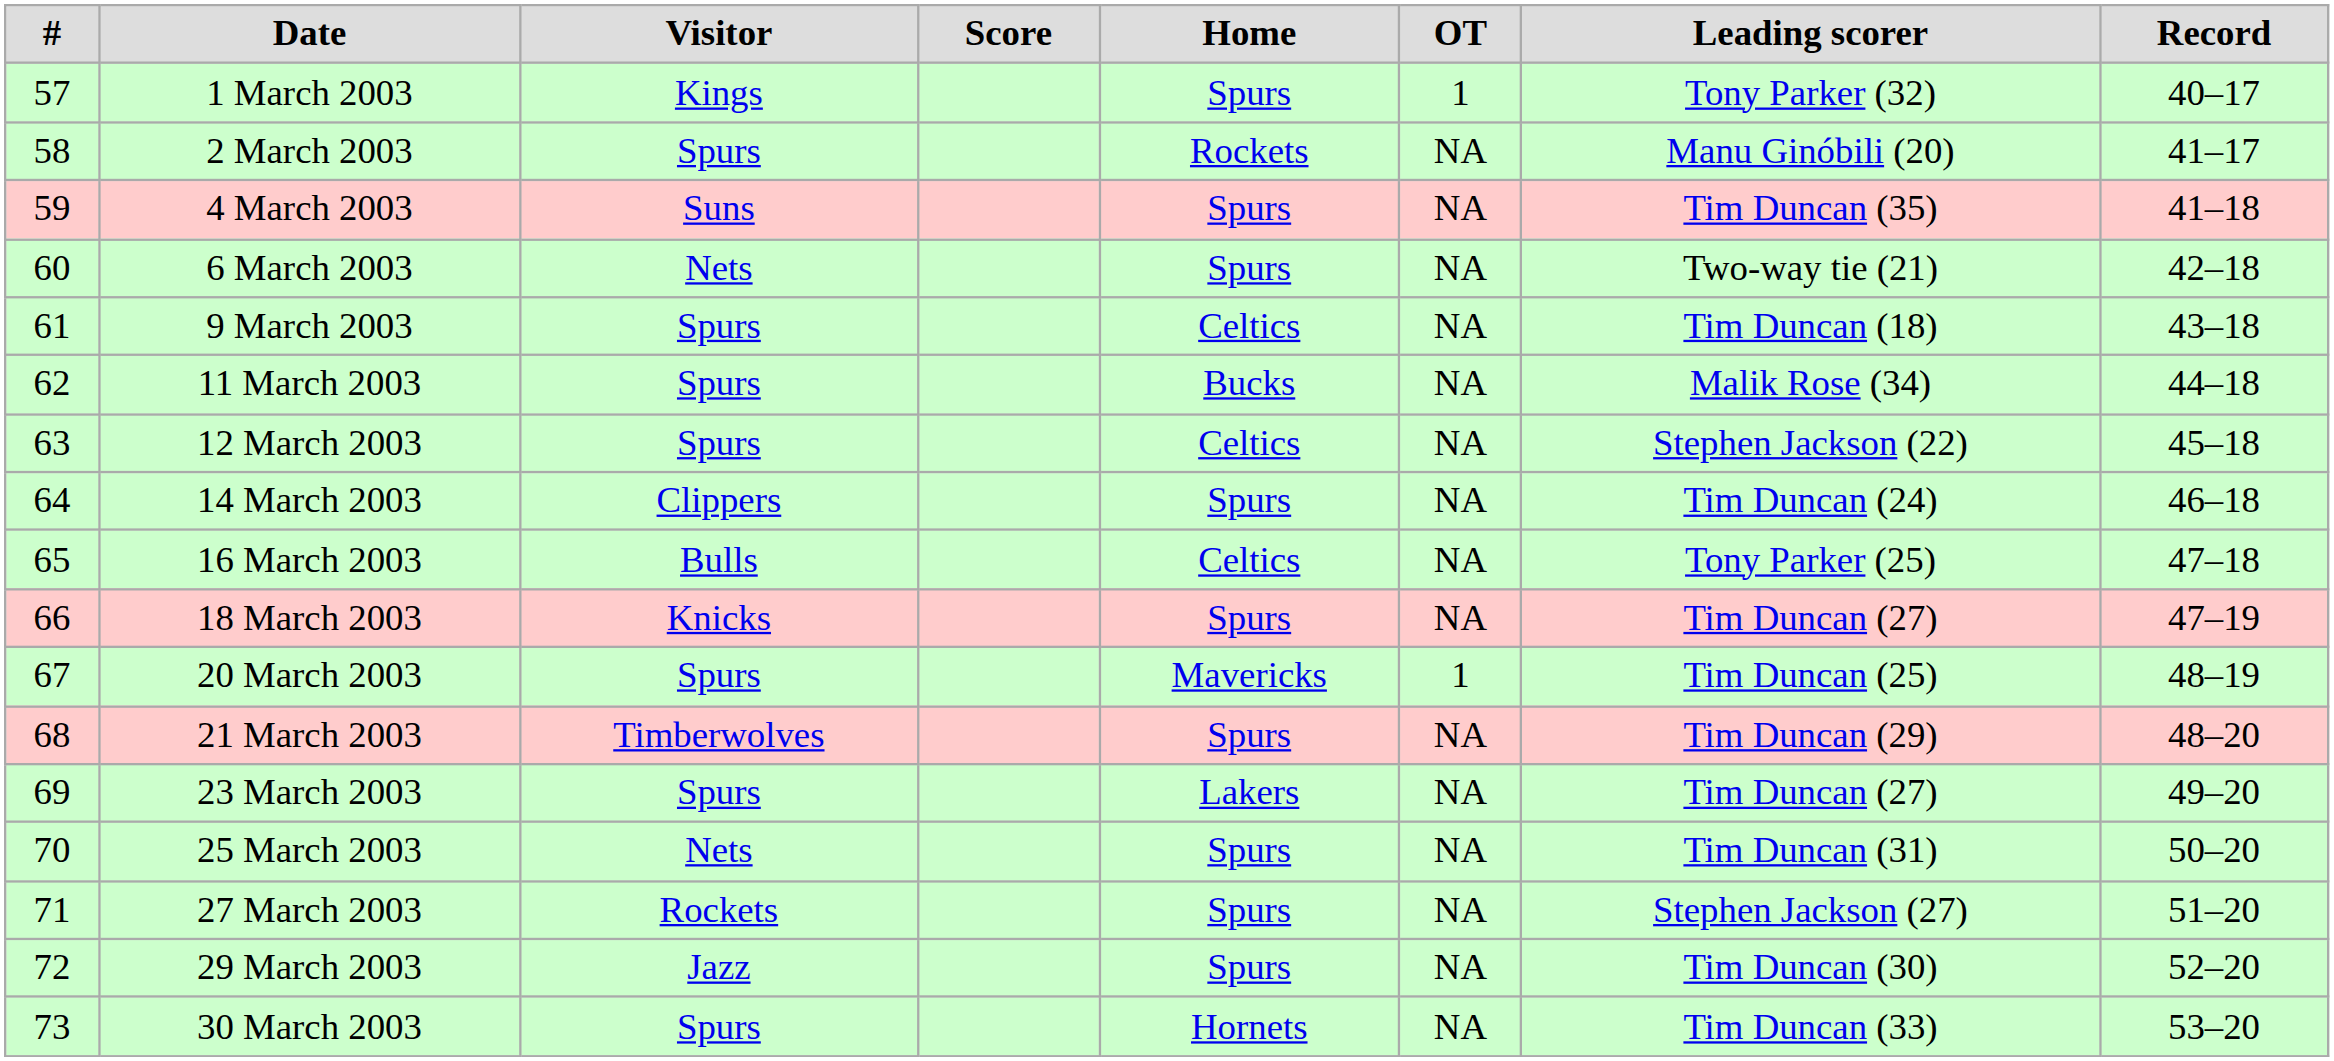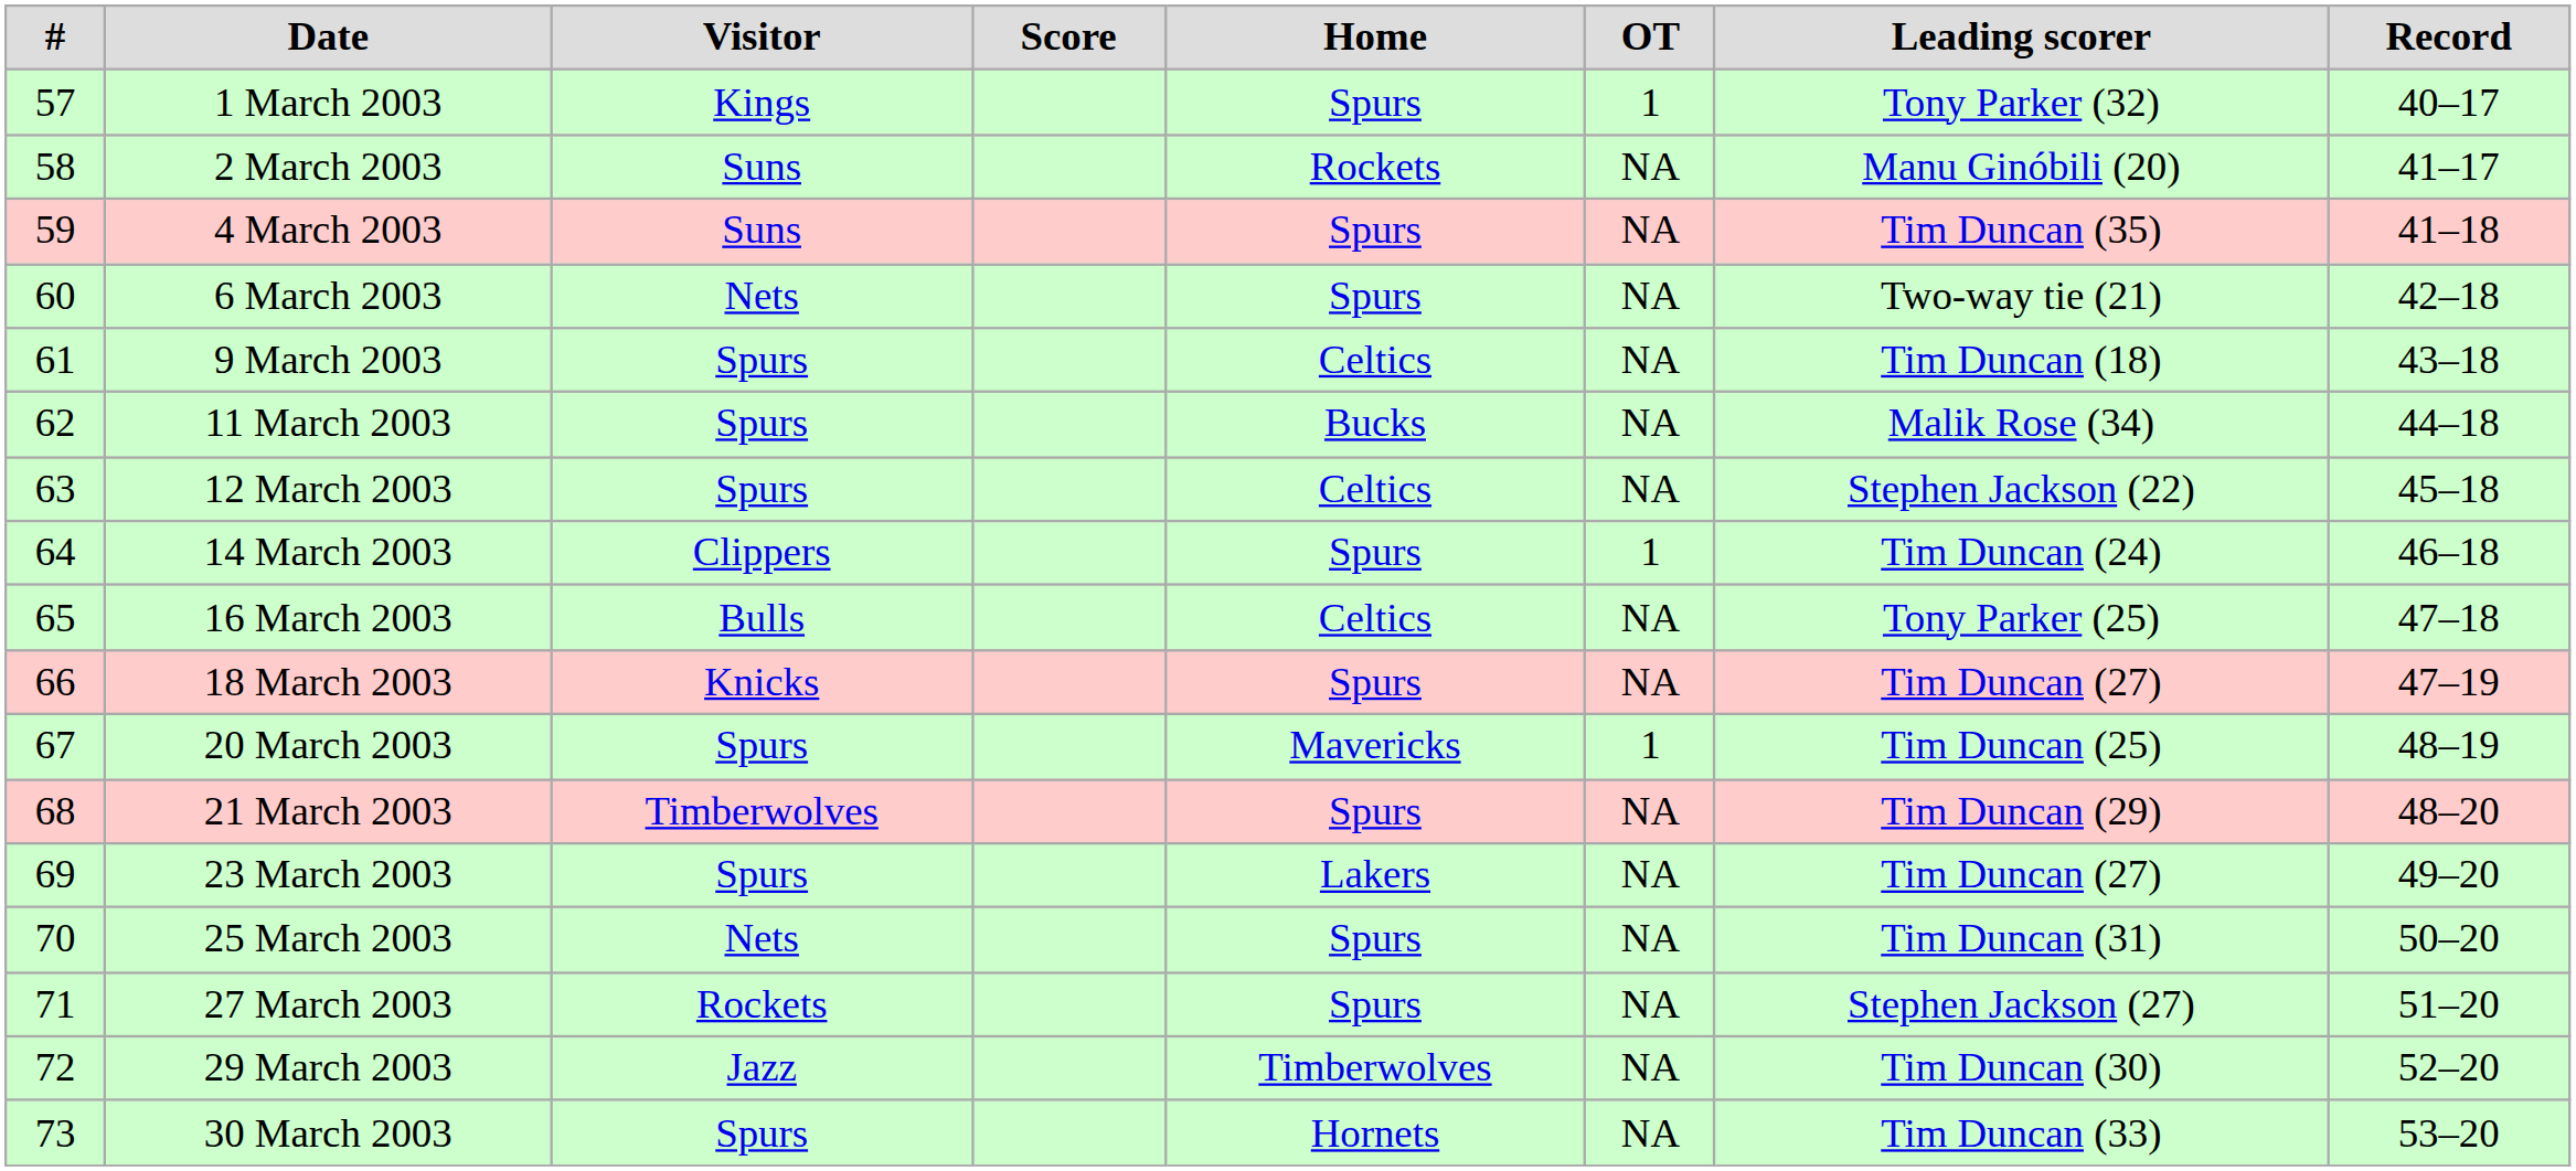2 March 2003 | Visitor: Spurs -> Suns
14 March 2003 | OT: NA -> 1
29 March 2003 | Home: Spurs -> Timberwolves
